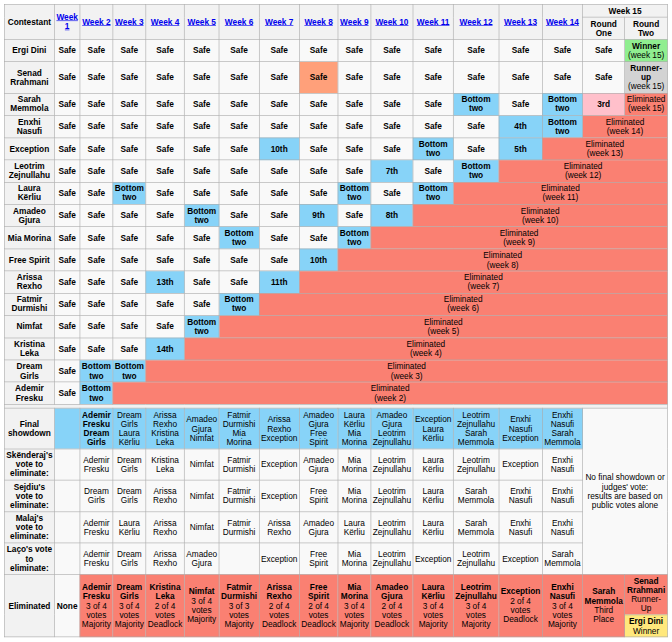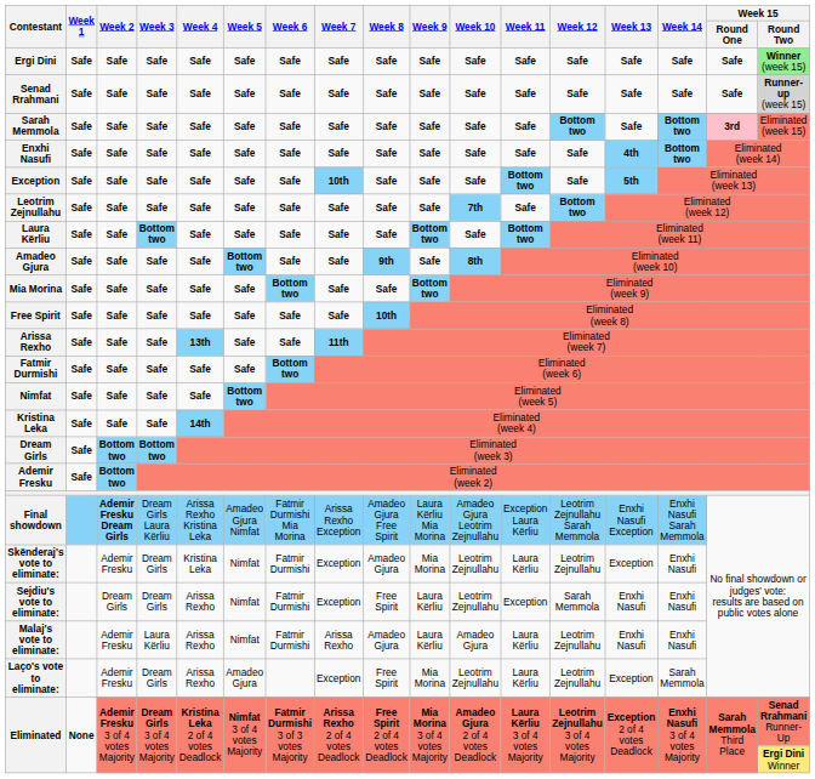Senad Rrahmani | Week 8: lightsalmon background -> no background
Sejdiu's vote to eliminate: | Week 9: Mia Morina -> Laura Kërliu
Sejdiu's vote to eliminate: | Week 11: Laura Kërliu -> Exception
Malaj's vote to eliminate: | Week 10: Leotrim Zejnullahu -> Amadeo Gjura
Malaj's vote to eliminate: | Week 12: Sarah Memmola -> Leotrim Zejnullahu
Laço's vote to eliminate: | Week 11: Exception -> Laura Kërliu
